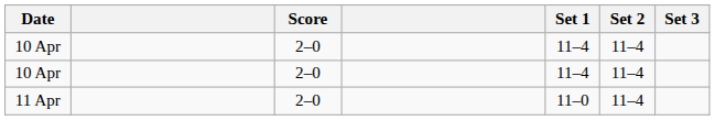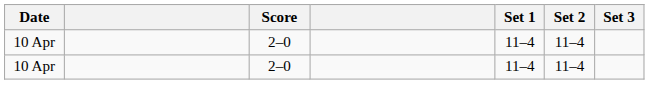- row: 11 Apr | 2–0 | 11–0 | 11–4
